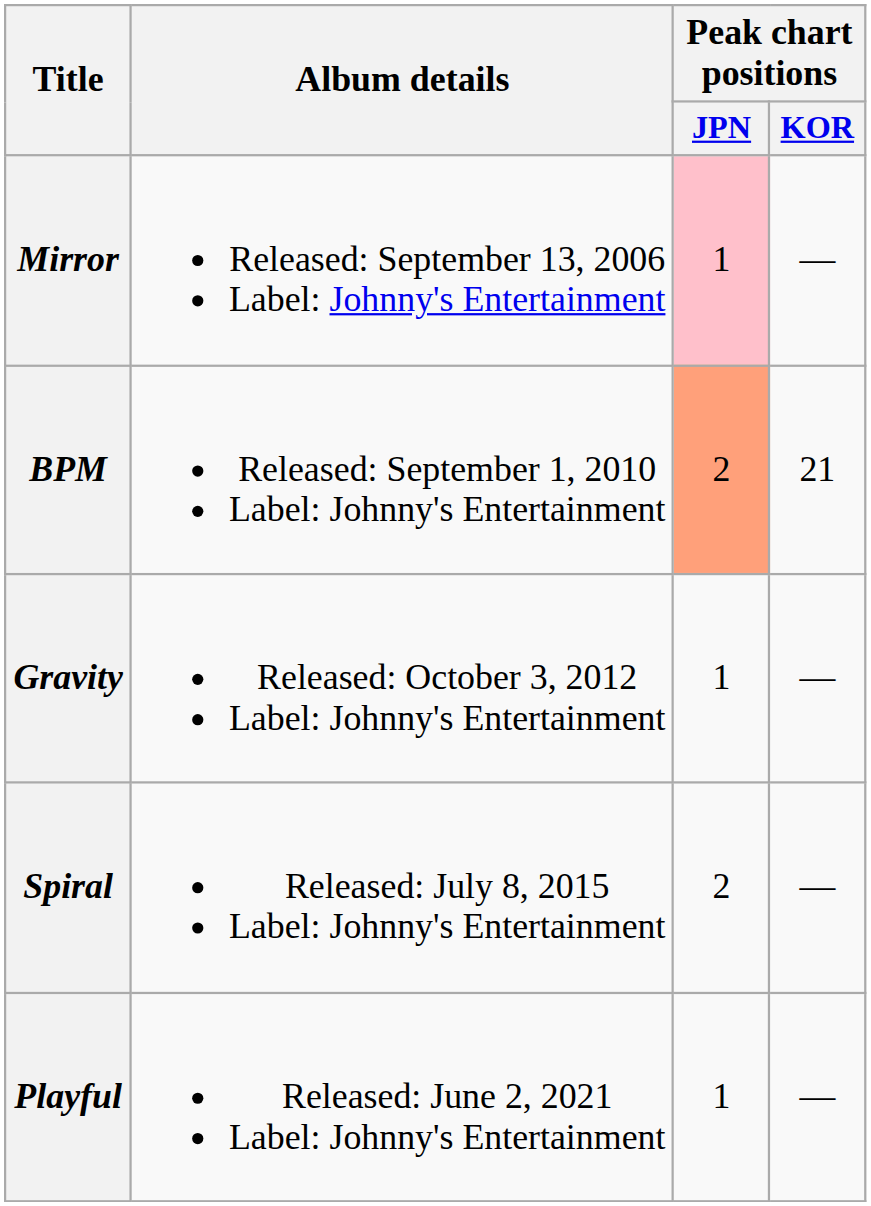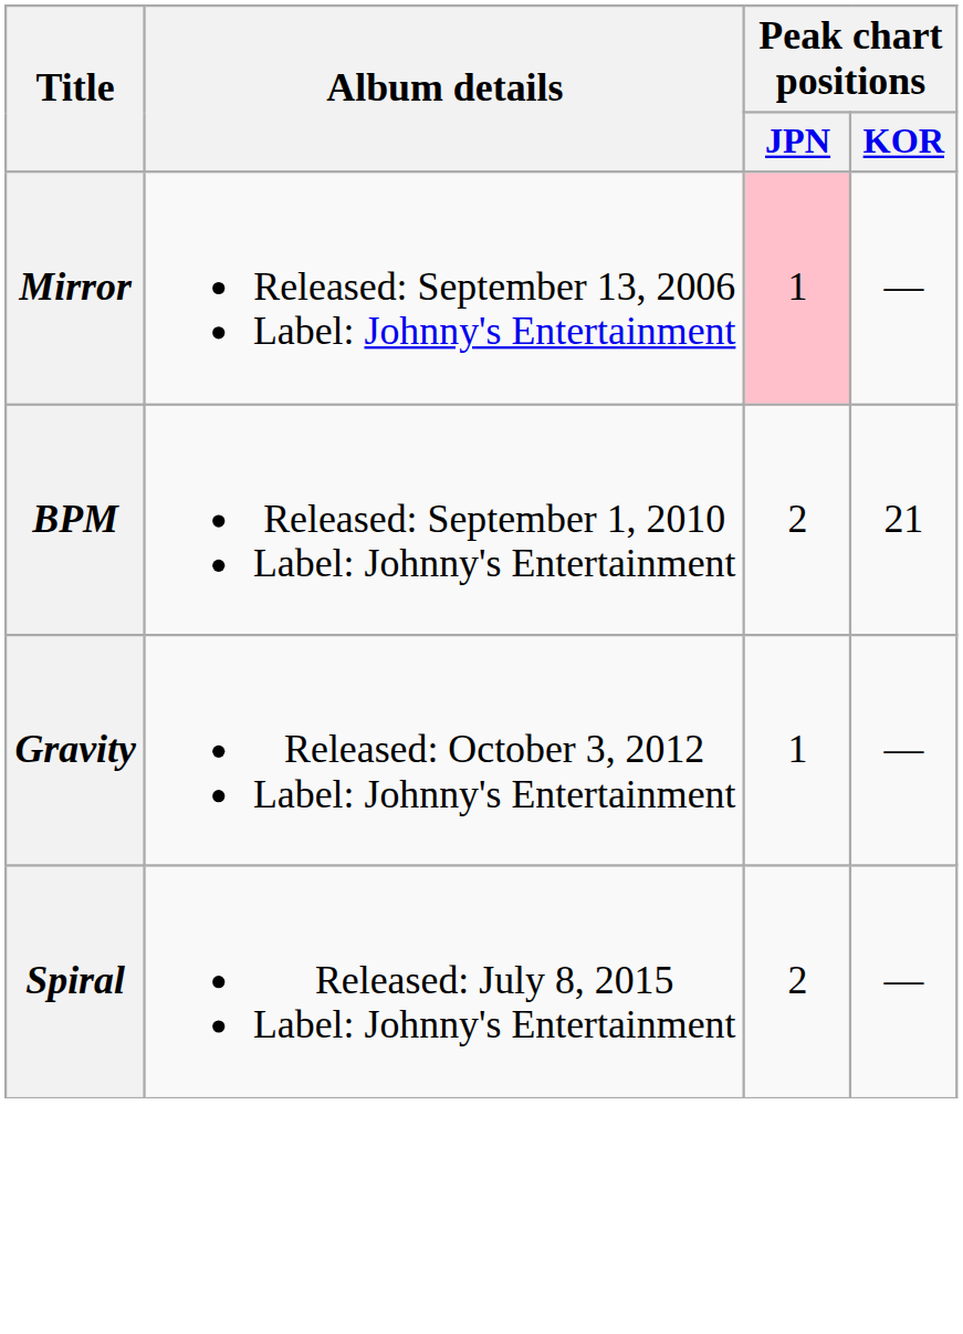BPM | Peak chart positions / JPN: lightsalmon background -> no background
- row: Playful | Released: June 2, 2021 Label: Johnny's Entertainment | 1 | —
